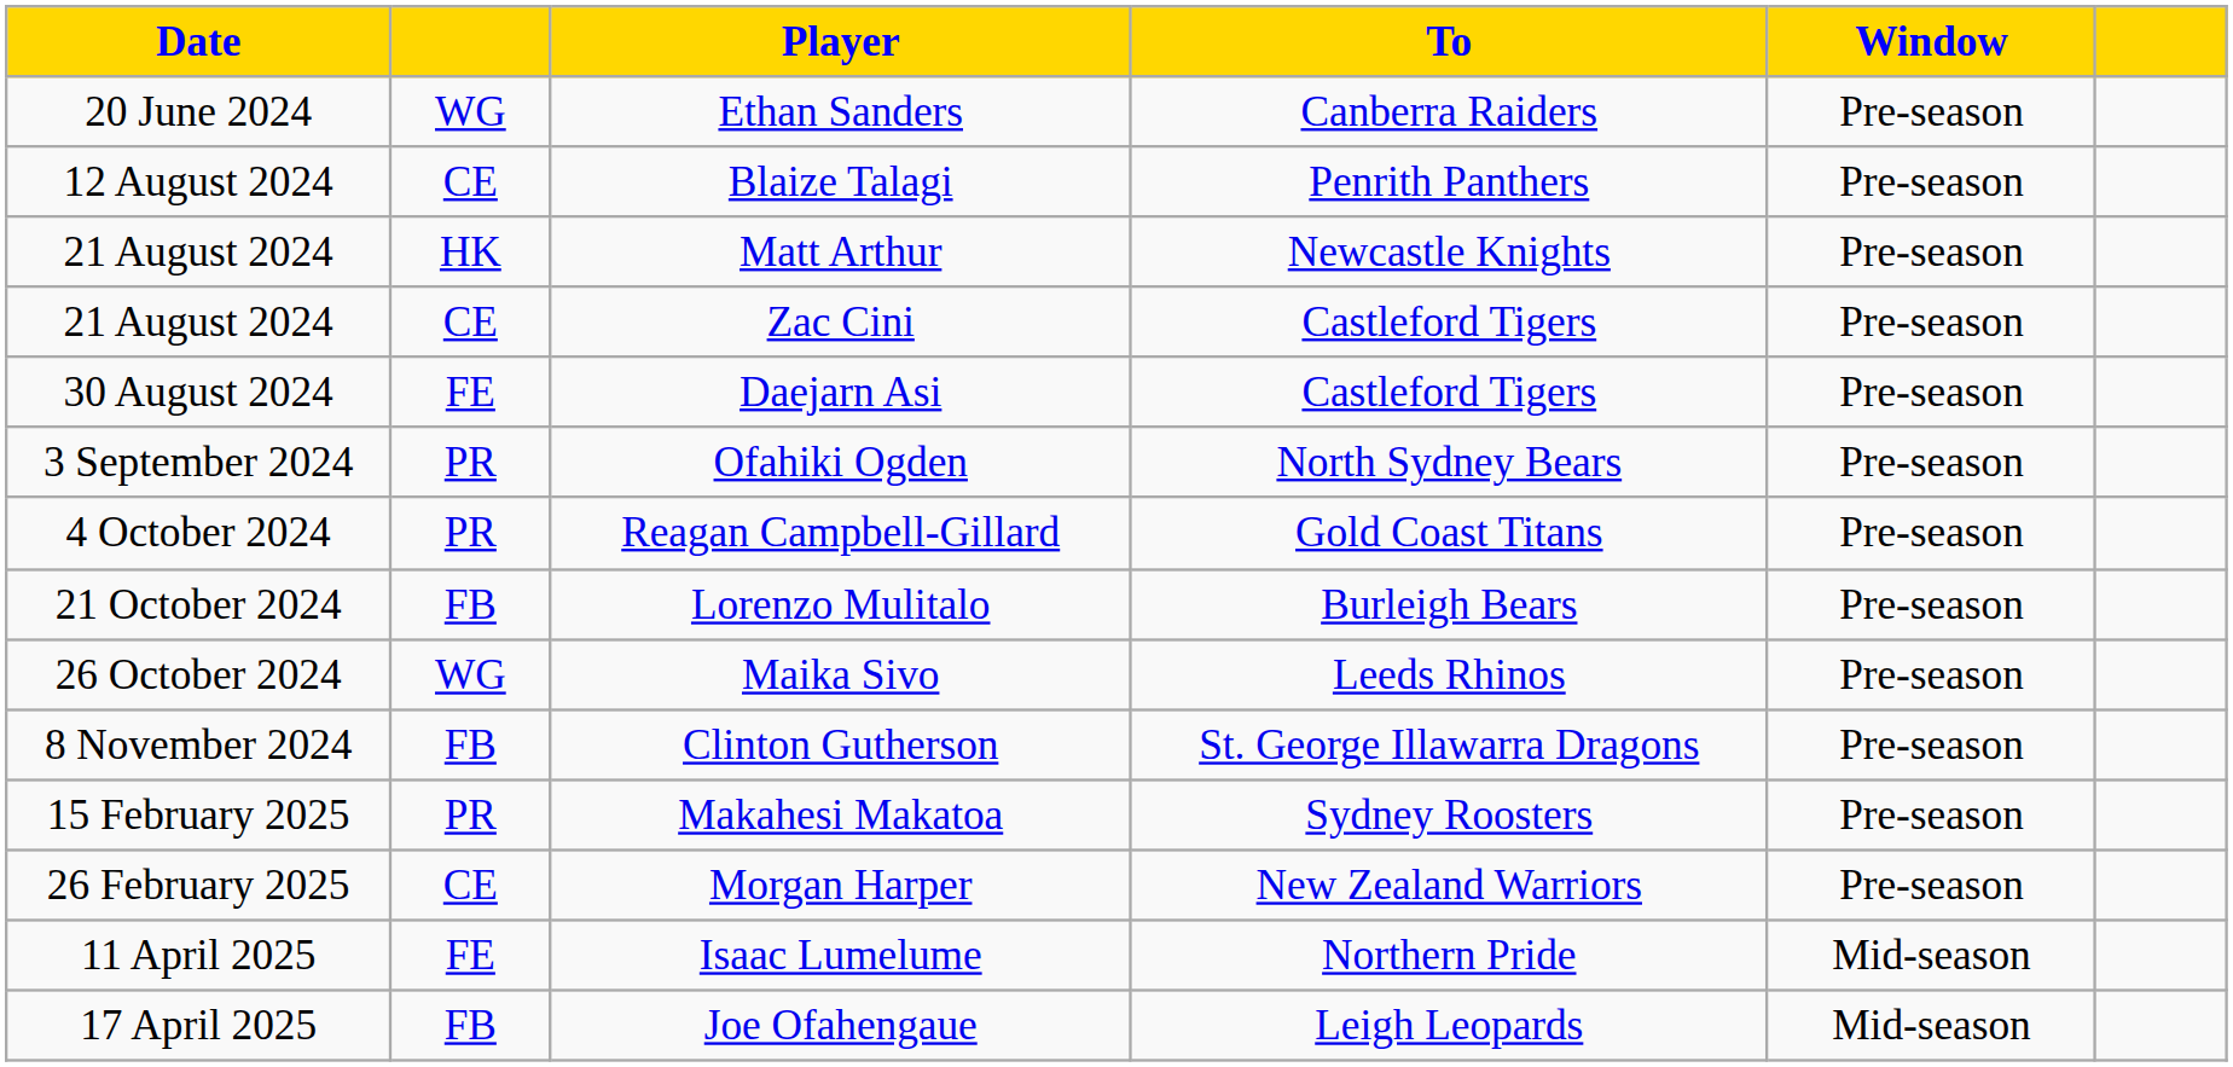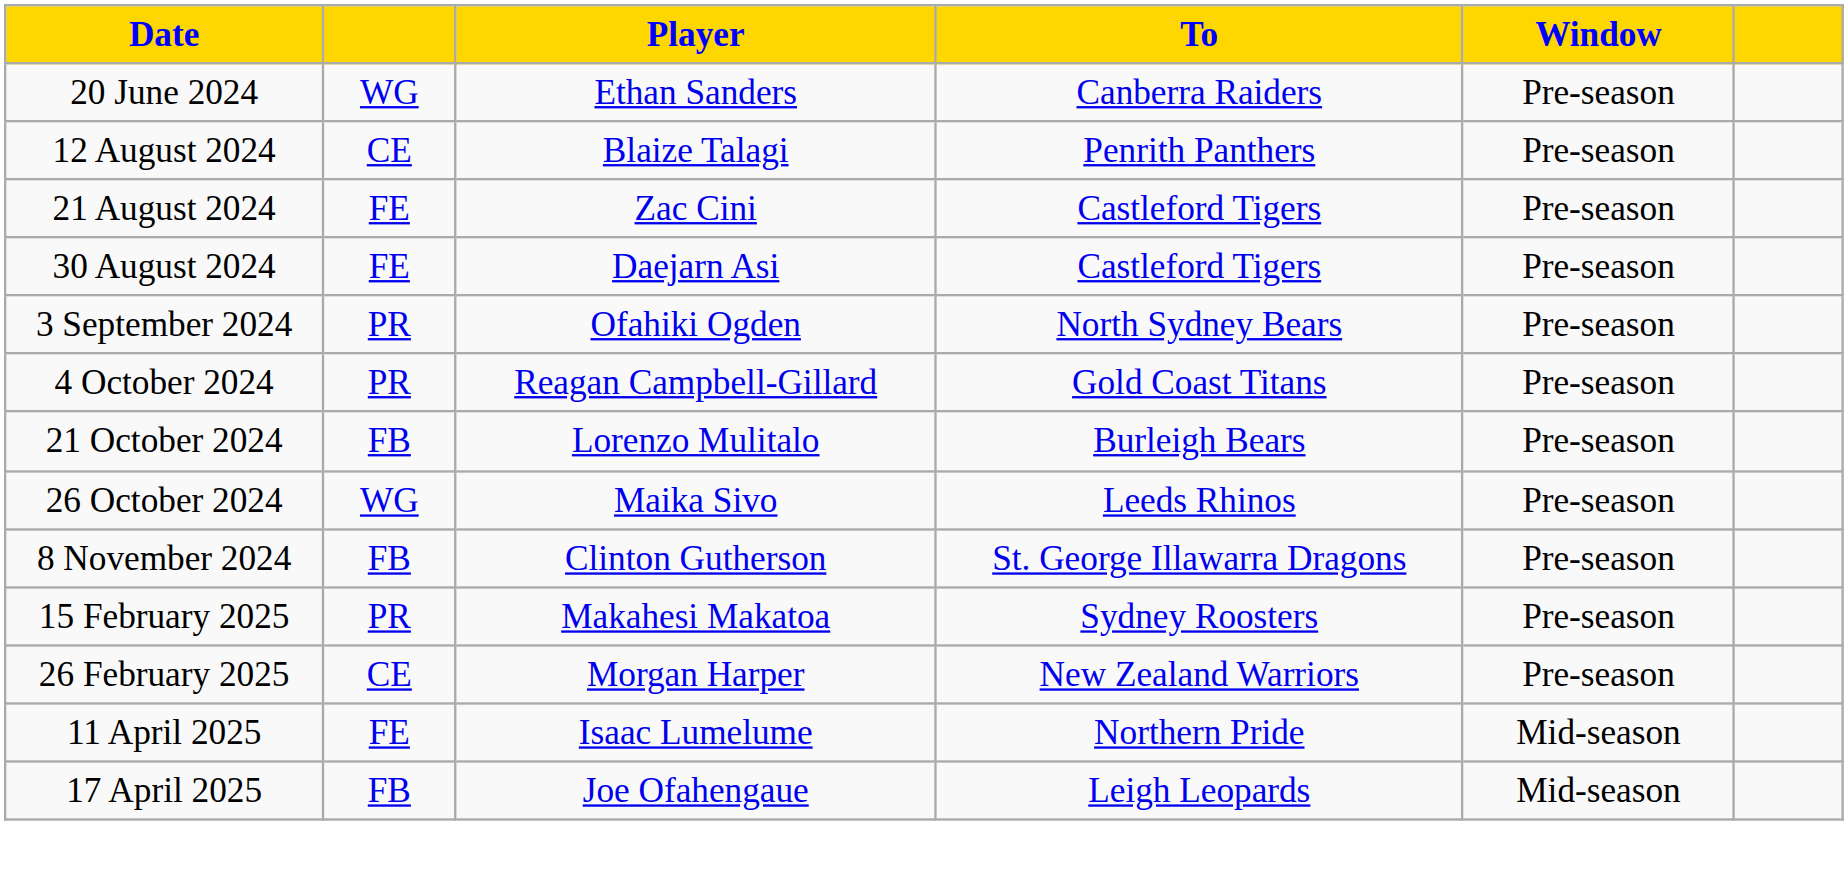- row: 21 August 2024 | HK | Matt Arthur | Newcastle Knights | Pre-season
Zac Cini | column 2: CE -> FE
